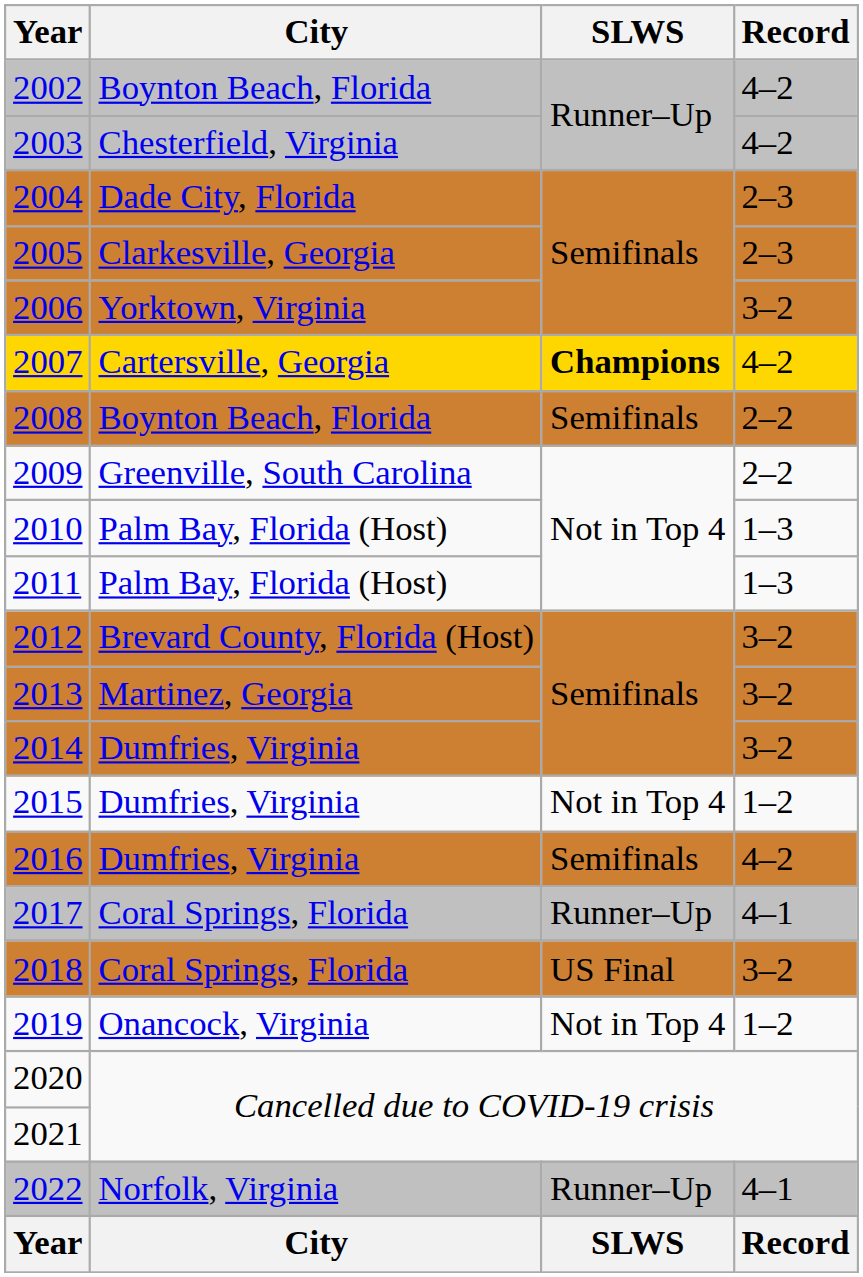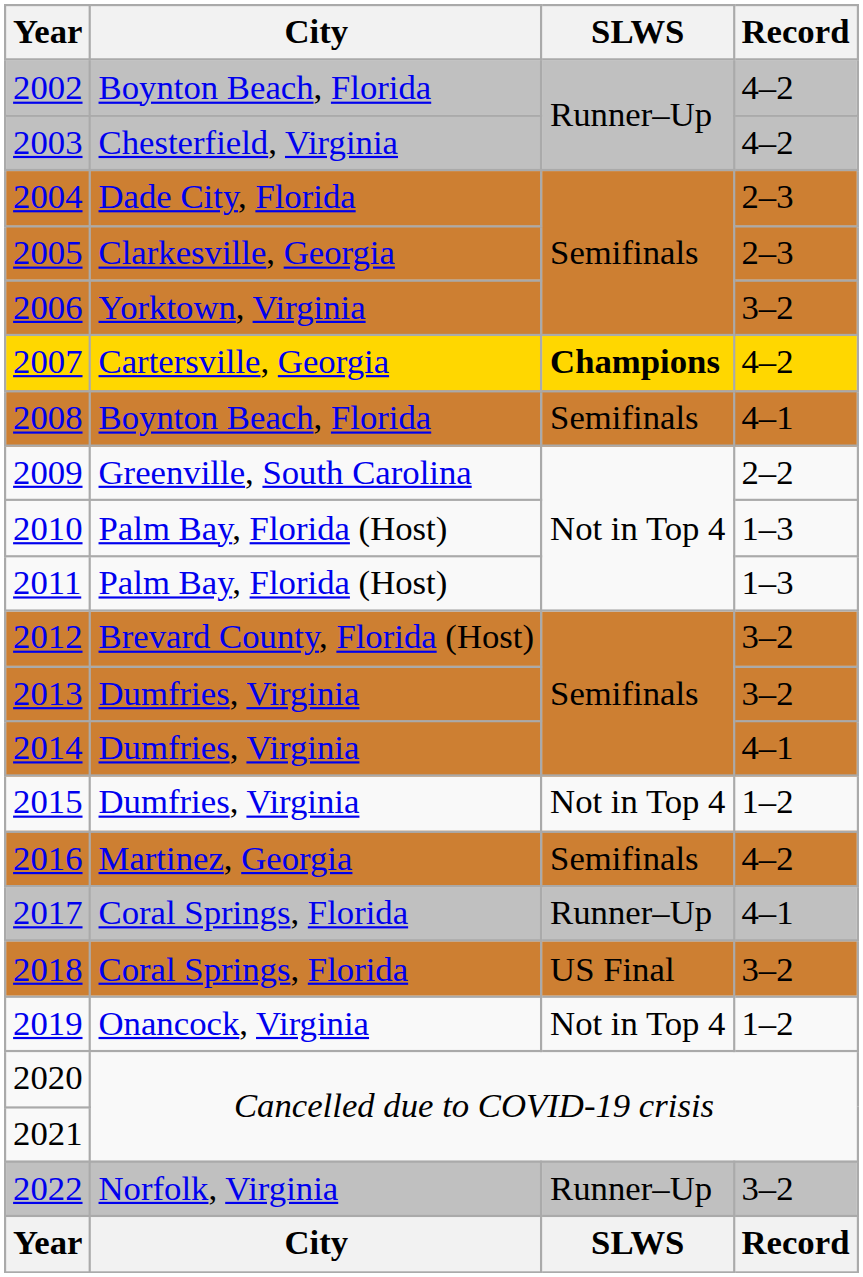2008 | Record: 2–2 -> 4–1
2013 | City: Martinez, Georgia -> Dumfries, Virginia
2014 | Record: 3–2 -> 4–1
2016 | City: Dumfries, Virginia -> Martinez, Georgia
2022 | Record: 4–1 -> 3–2
